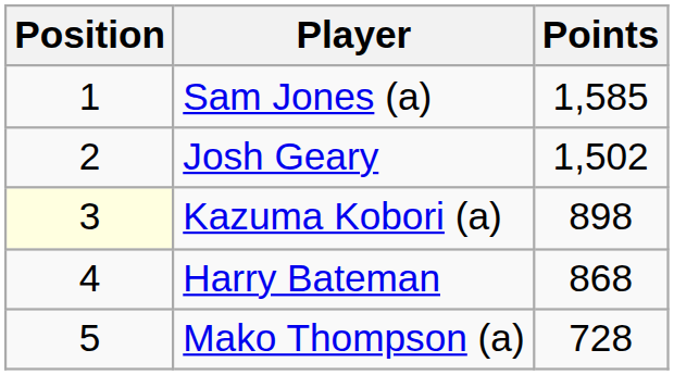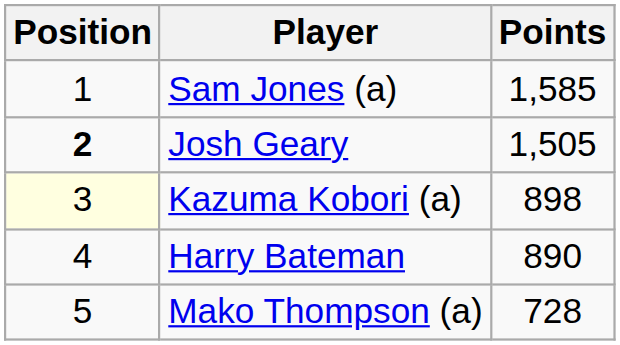Josh Geary | Position: normal -> bold
Josh Geary | Points: 1,502 -> 1,505
Harry Bateman | Points: 868 -> 890
